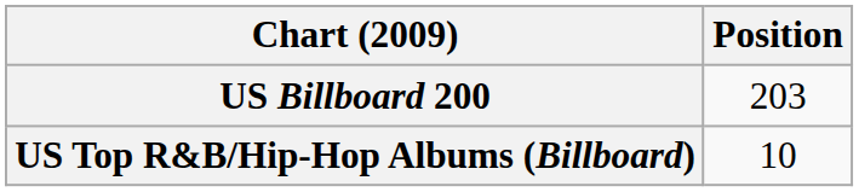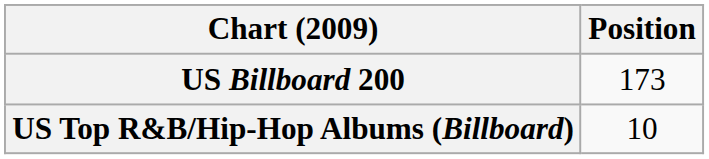US Billboard 200 | Position: 203 -> 173
